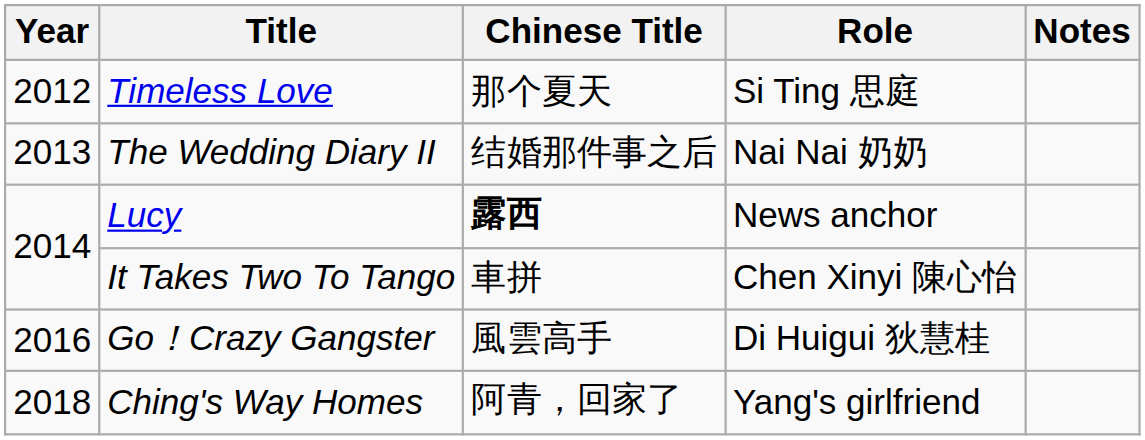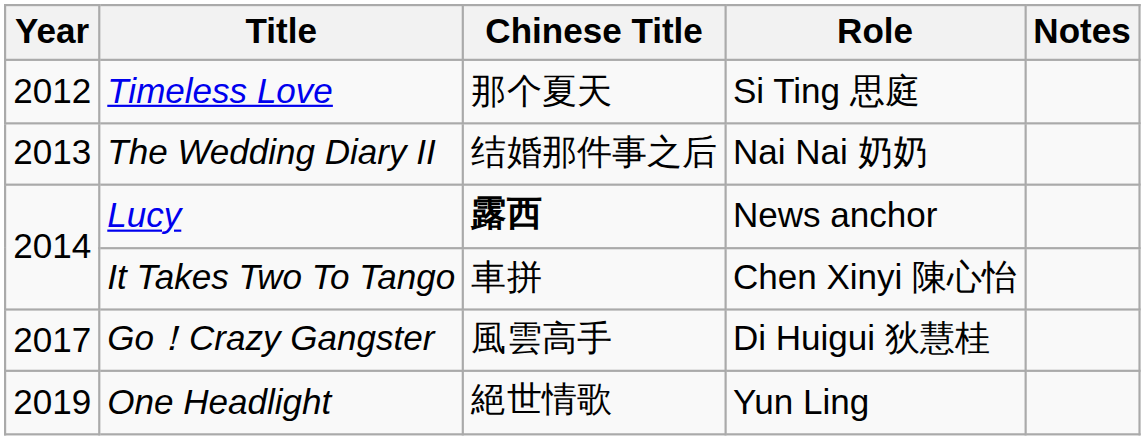Go！Crazy Gangster | Year: 2016 -> 2017
- row: 2018 | Ching's Way Homes | 阿青，回家了 | Yang's girlfriend
+ row: 2019 | One Headlight | 絕世情歌 | Yun Ling
